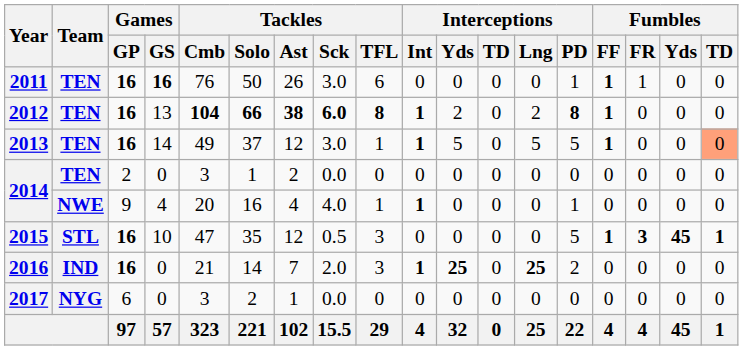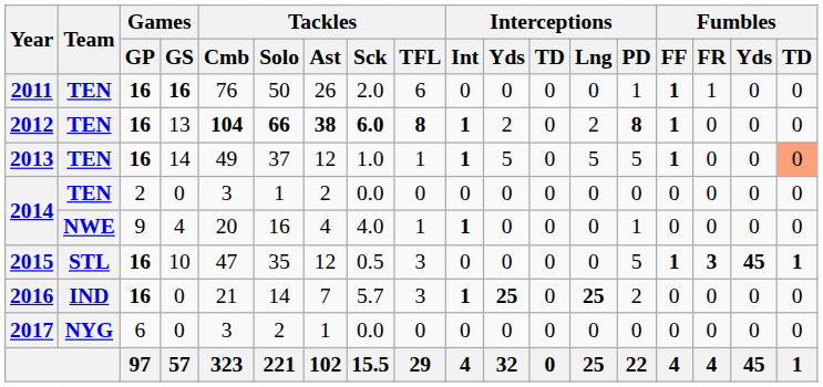2011 | Tackles / Sck: 3.0 -> 2.0
2013 | Tackles / Sck: 3.0 -> 1.0
2016 | Tackles / Sck: 2.0 -> 5.7
